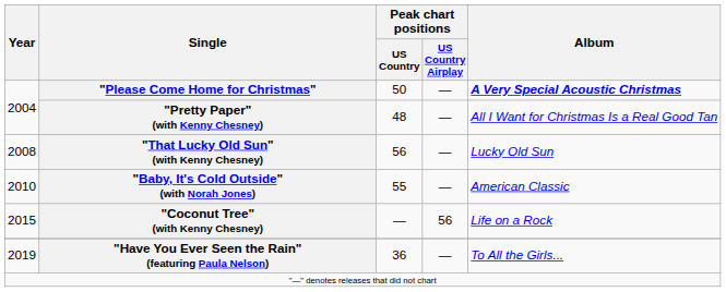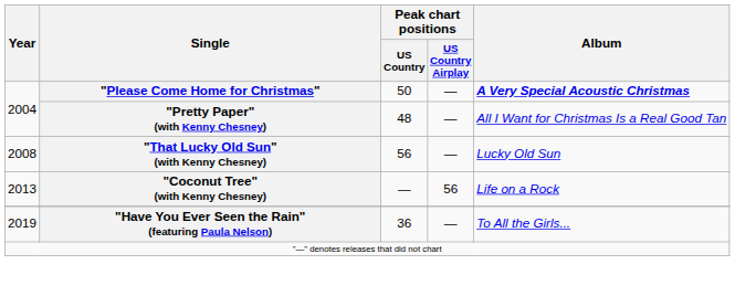- row: 2010 | "Baby, It's Cold Outside" (with Norah Jones) | 55 | — | American Classic
"Coconut Tree" (with Kenny Chesney) | Year: 2015 -> 2013
